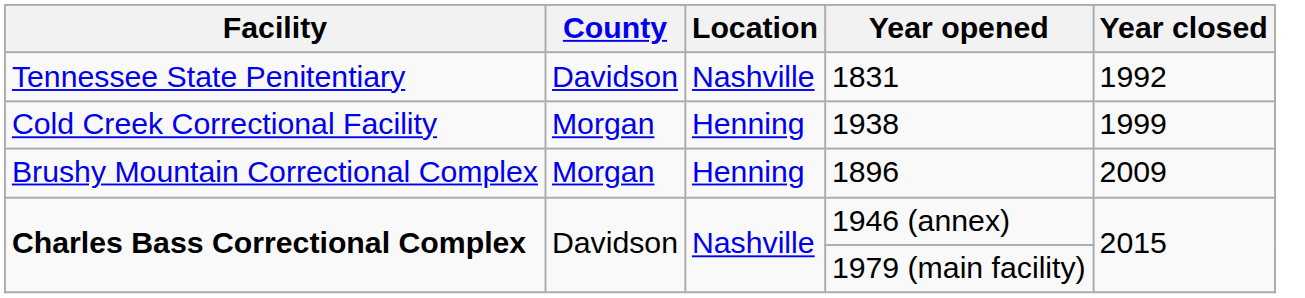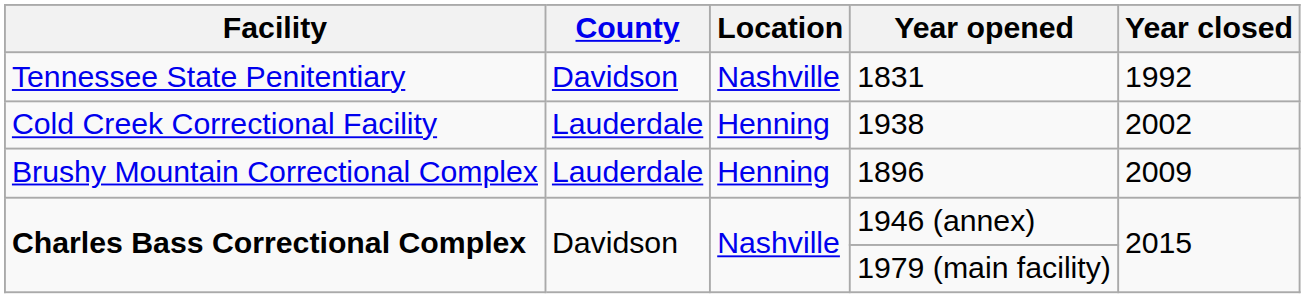1938 | County: Morgan -> Lauderdale
1938 | Year closed: 1999 -> 2002
1896 | County: Morgan -> Lauderdale
